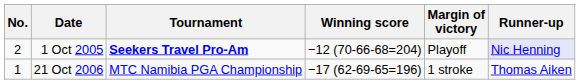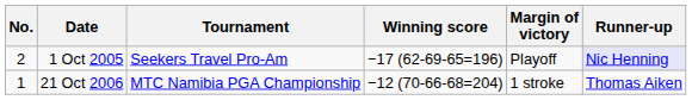1 Oct 2005 | Tournament: bold -> normal
1 Oct 2005 | Winning score: −12 (70-66-68=204) -> −17 (62-69-65=196)
21 Oct 2006 | Winning score: −17 (62-69-65=196) -> −12 (70-66-68=204)
